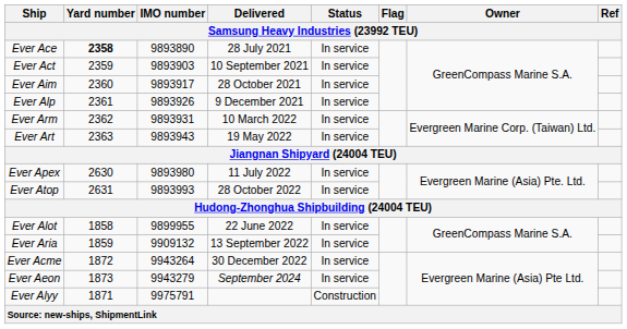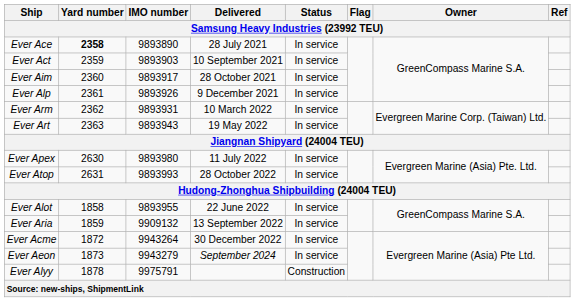Ever Alot | IMO number: 9899955 -> 9893955
Ever Alyy | Yard number: 1871 -> 1878
